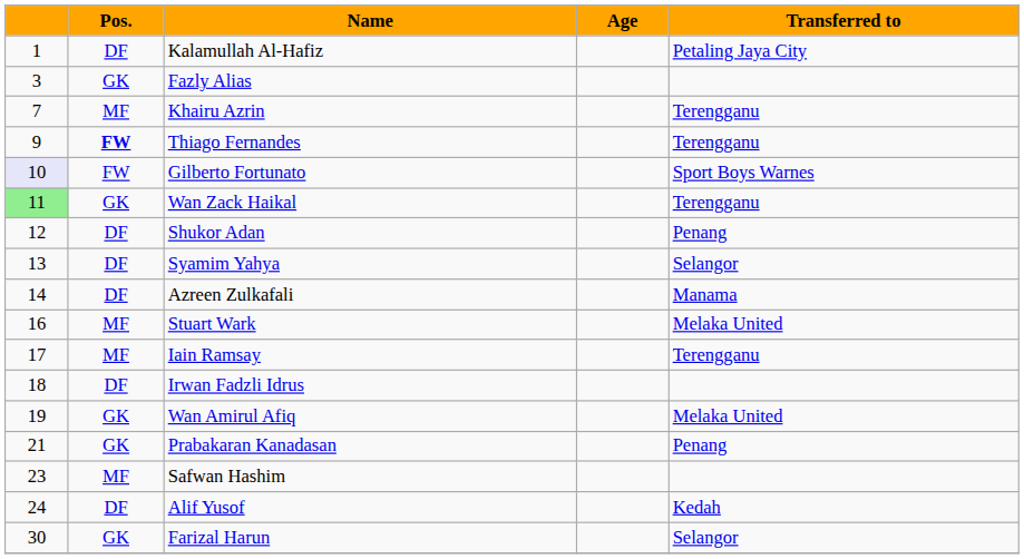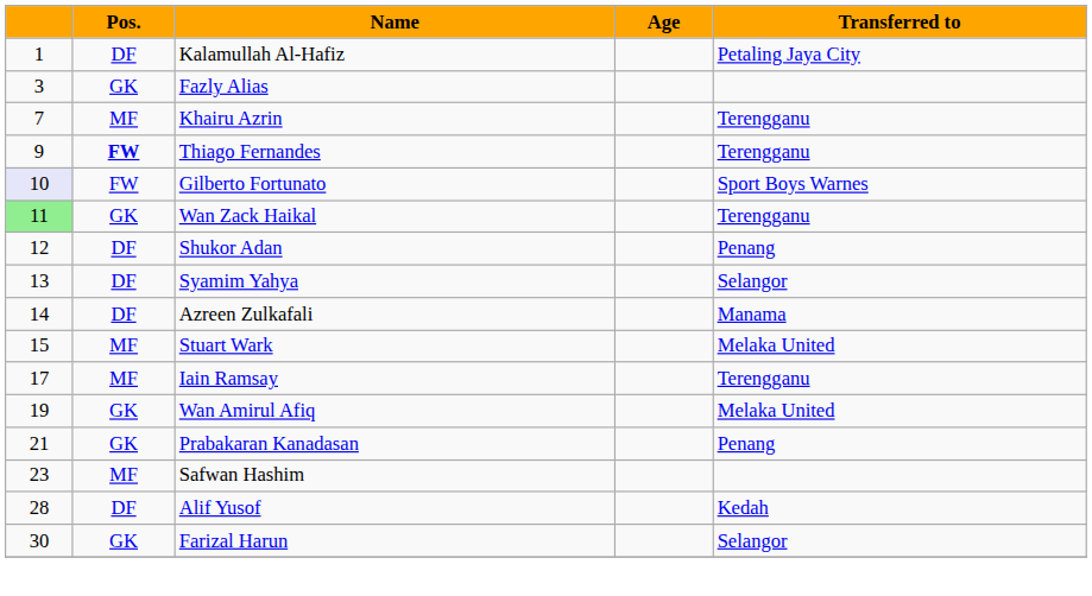Stuart Wark | column 1: 16 -> 15
- row: 18 | DF | Irwan Fadzli Idrus
Alif Yusof | column 1: 24 -> 28
